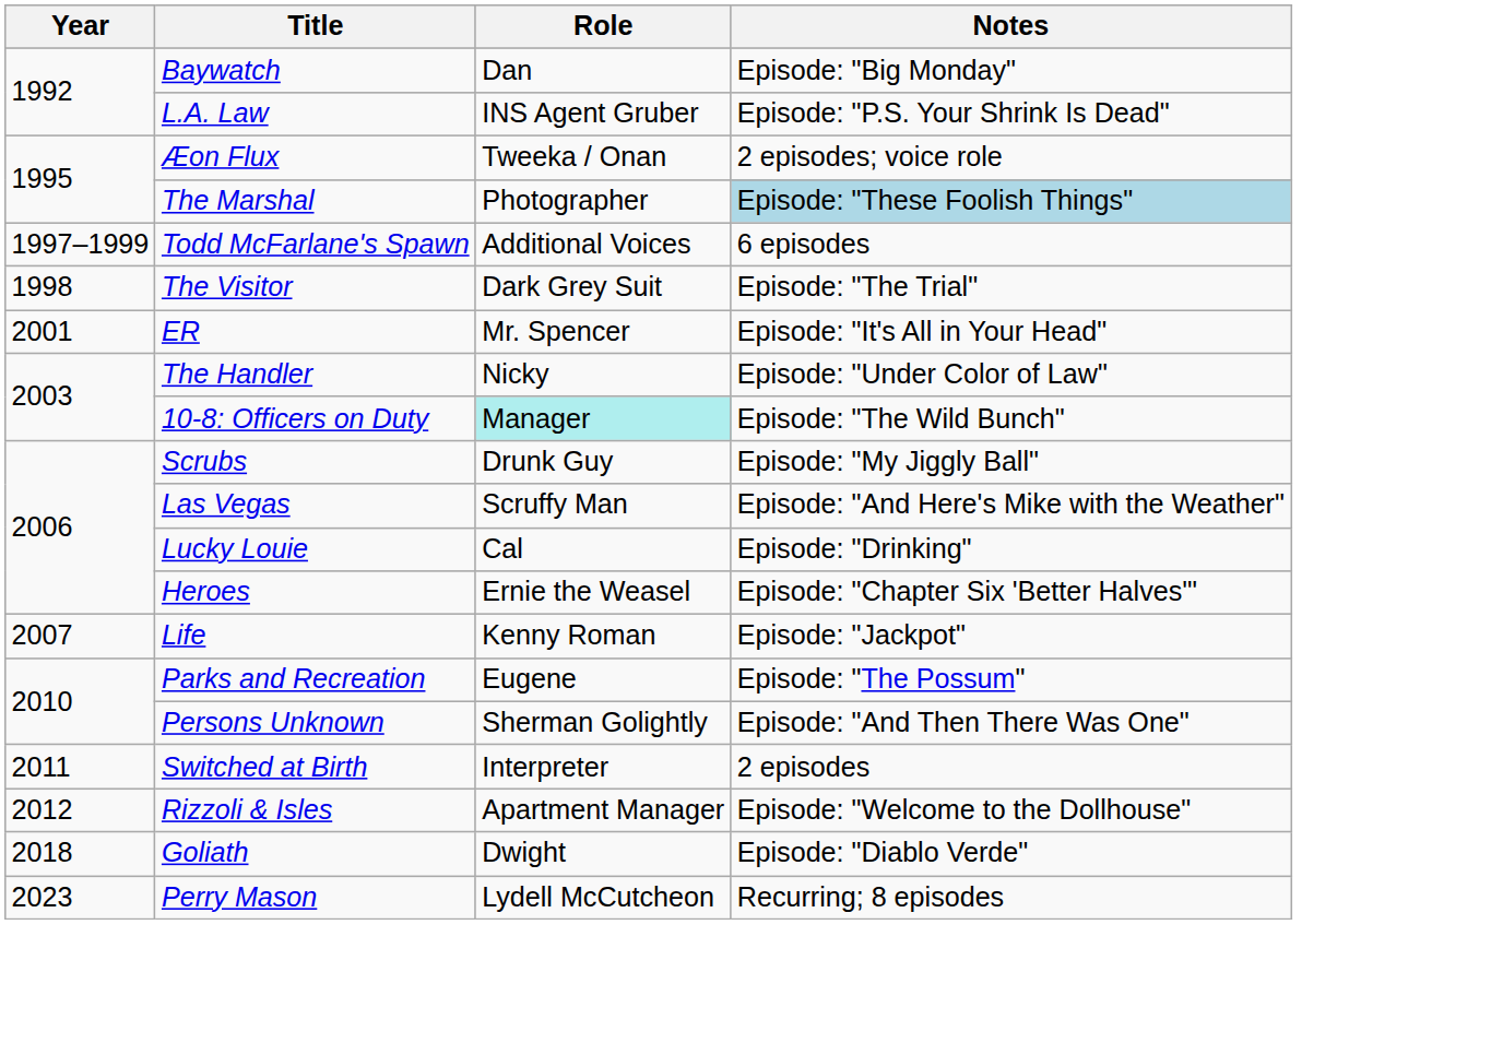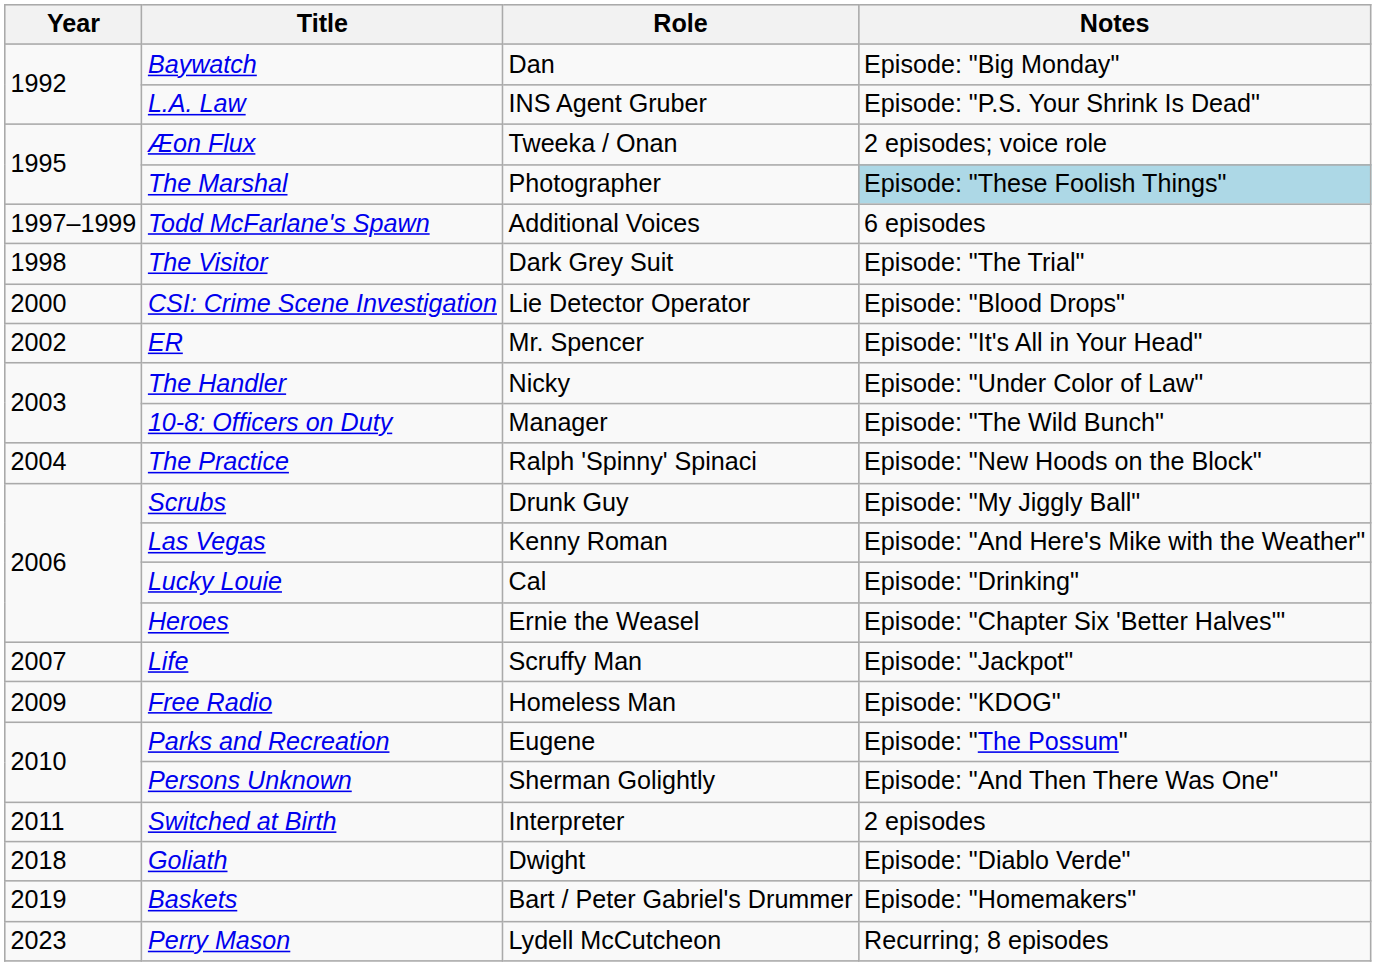+ row: 2000 | CSI: Crime Scene Investigation | Lie Detector Operator | Episode: "Blood Drops"
ER | Year: 2001 -> 2002
10-8: Officers on Duty | Role: paleturquoise background -> no background
+ row: 2004 | The Practice | Ralph 'Spinny' Spinaci | Episode: "New Hoods on the Block"
Las Vegas | Role: Scruffy Man -> Kenny Roman
Life | Role: Kenny Roman -> Scruffy Man
+ row: 2009 | Free Radio | Homeless Man | Episode: "KDOG"
- row: 2012 | Rizzoli & Isles | Apartment Manager | Episode: "Welcome to the Dollhouse"
+ row: 2019 | Baskets | Bart / Peter Gabriel's Drummer | Episode: "Homemakers"
